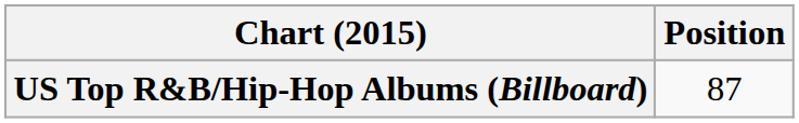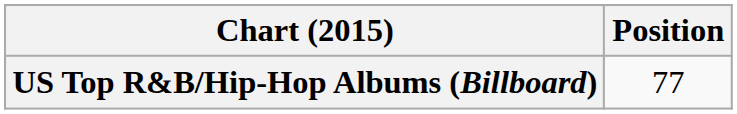US Top R&B/Hip-Hop Albums (Billboard) | Position: 87 -> 77
